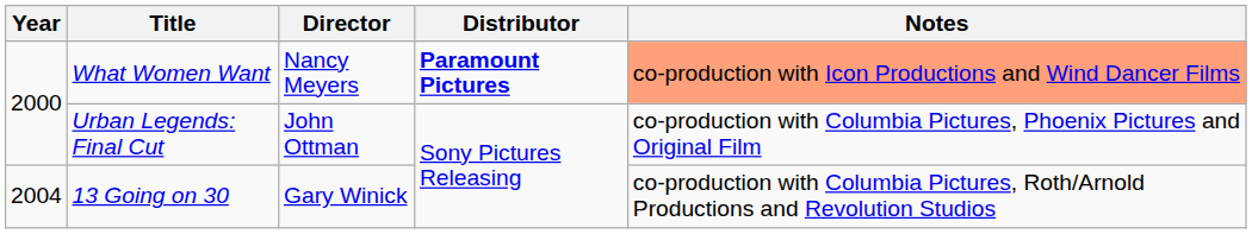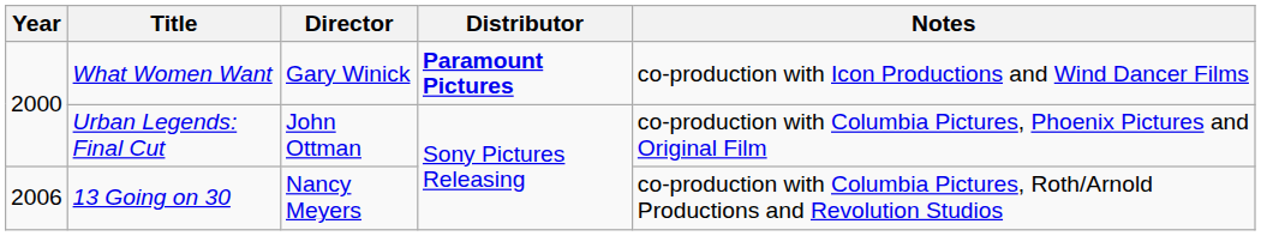What Women Want | Director: Nancy Meyers -> Gary Winick
What Women Want | Notes: lightsalmon background -> no background
13 Going on 30 | Year: 2004 -> 2006
13 Going on 30 | Director: Gary Winick -> Nancy Meyers
